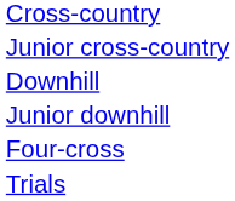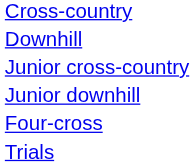rows swapped: Junior cross-country <-> Downhill
